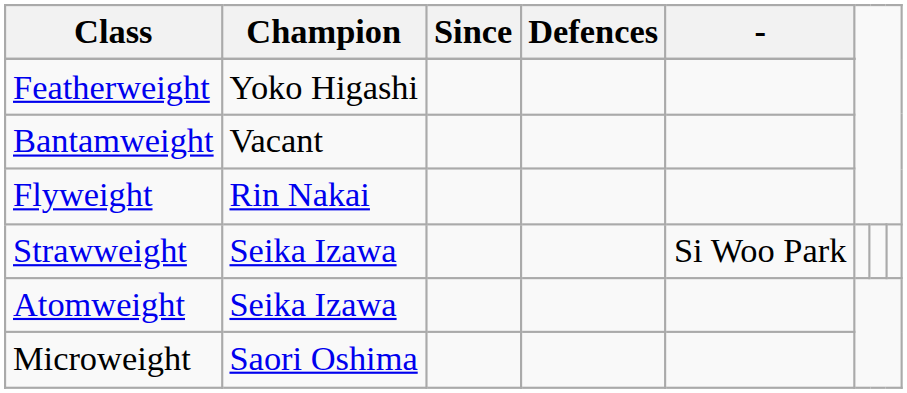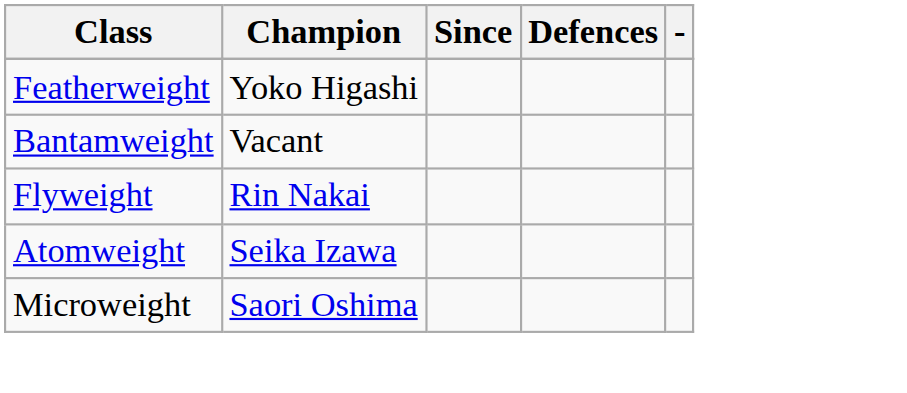- row: Strawweight | Seika Izawa | Si Woo Park
